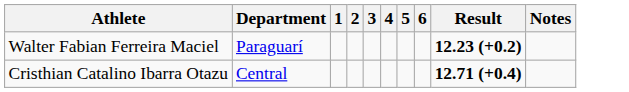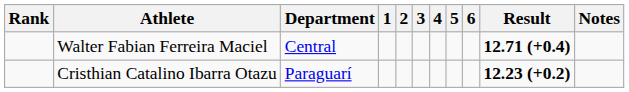+ column: Rank
Walter Fabian Ferreira Maciel | Department: Paraguarí -> Central
Walter Fabian Ferreira Maciel | Result: 12.23 (+0.2) -> 12.71 (+0.4)
Cristhian Catalino Ibarra Otazu | Department: Central -> Paraguarí
Cristhian Catalino Ibarra Otazu | Result: 12.71 (+0.4) -> 12.23 (+0.2)
